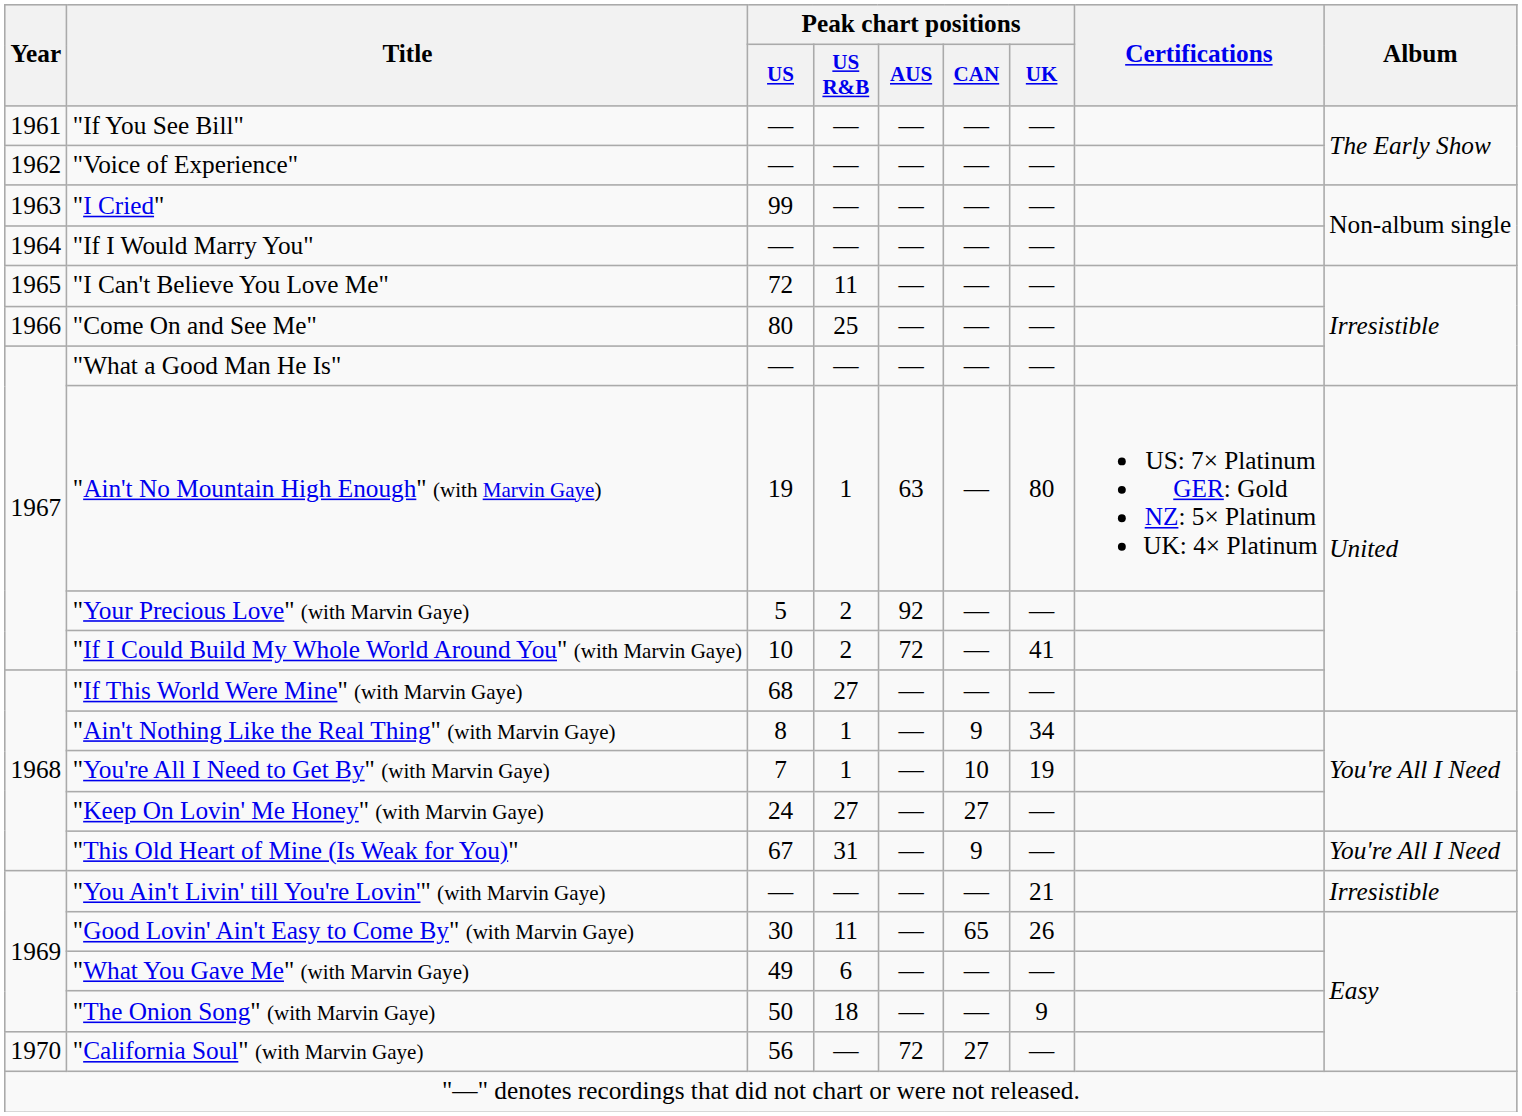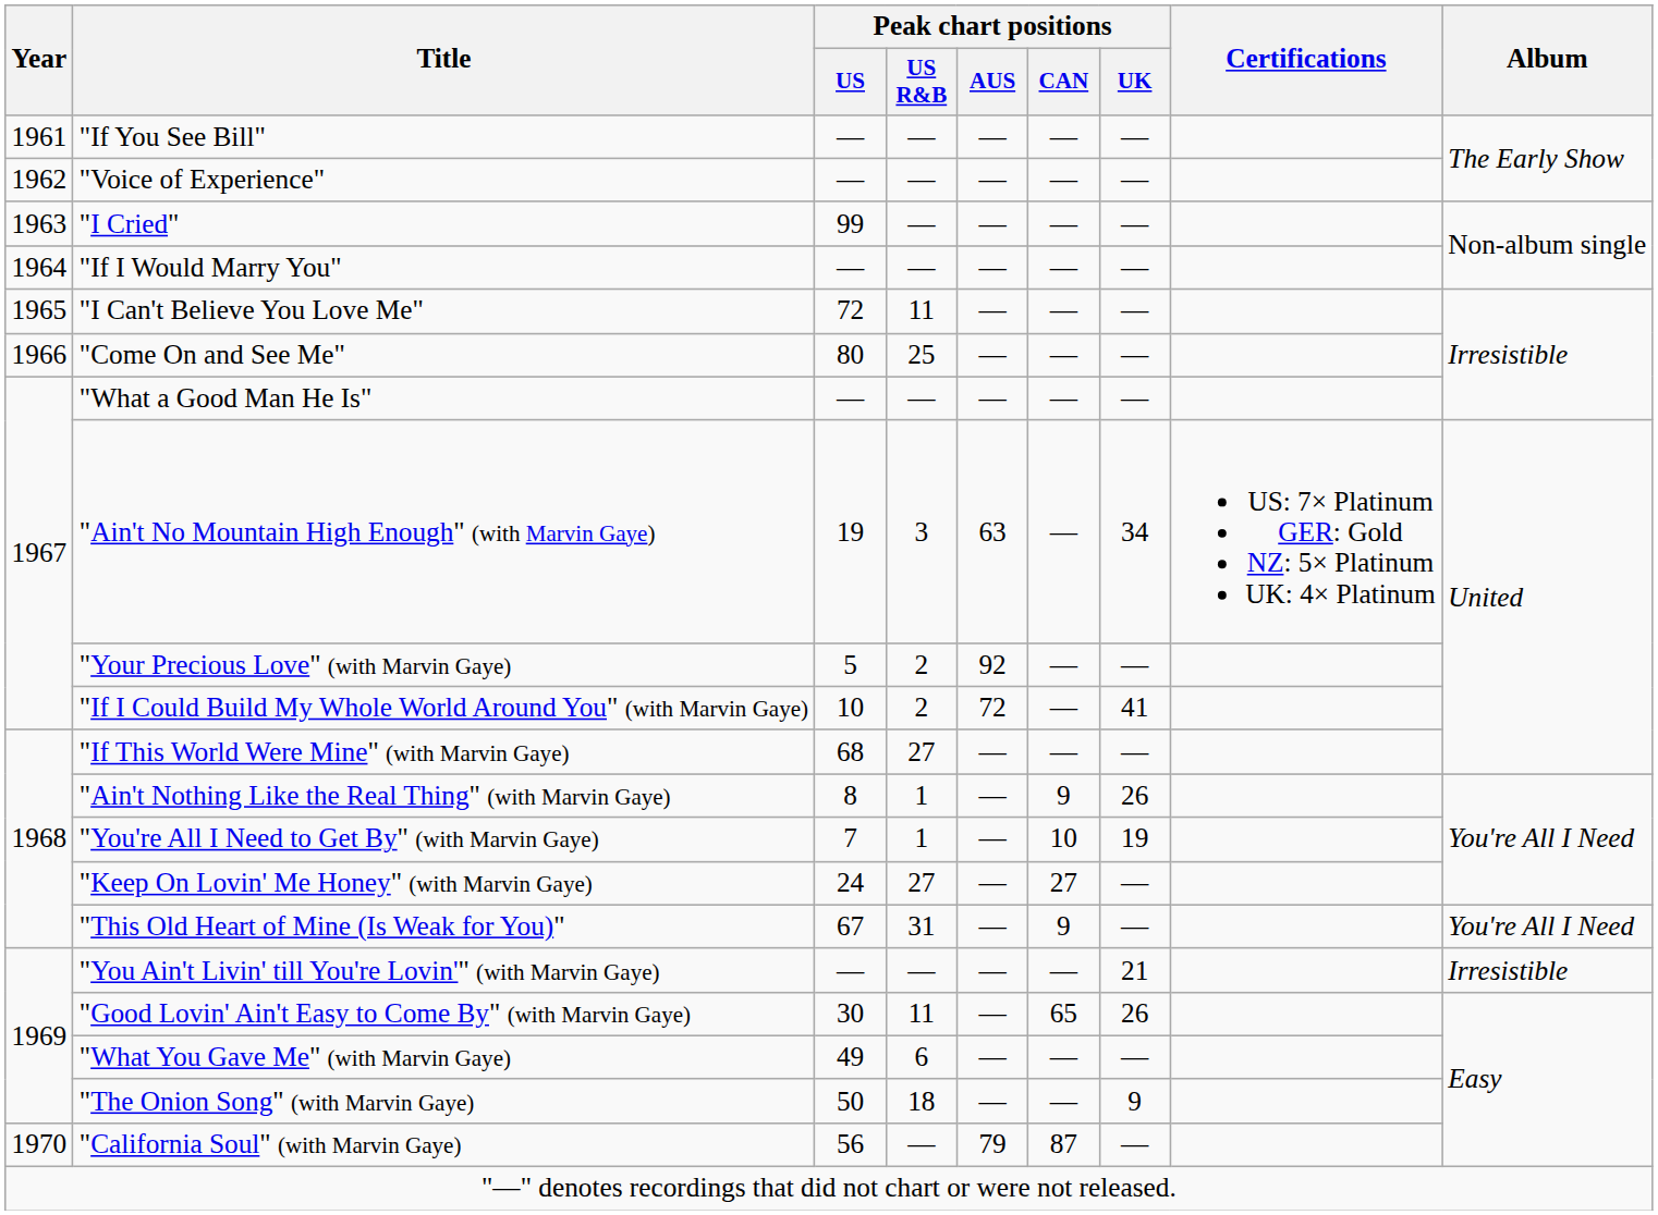"Ain't No Mountain High Enough" (with Marvin Gaye) | Peak chart positions / US R&B: 1 -> 3
"Ain't No Mountain High Enough" (with Marvin Gaye) | Peak chart positions / UK: 80 -> 34
"Ain't Nothing Like the Real Thing" (with Marvin Gaye) | Peak chart positions / UK: 34 -> 26
"California Soul" (with Marvin Gaye) | Peak chart positions / AUS: 72 -> 79
"California Soul" (with Marvin Gaye) | Peak chart positions / CAN: 27 -> 87
